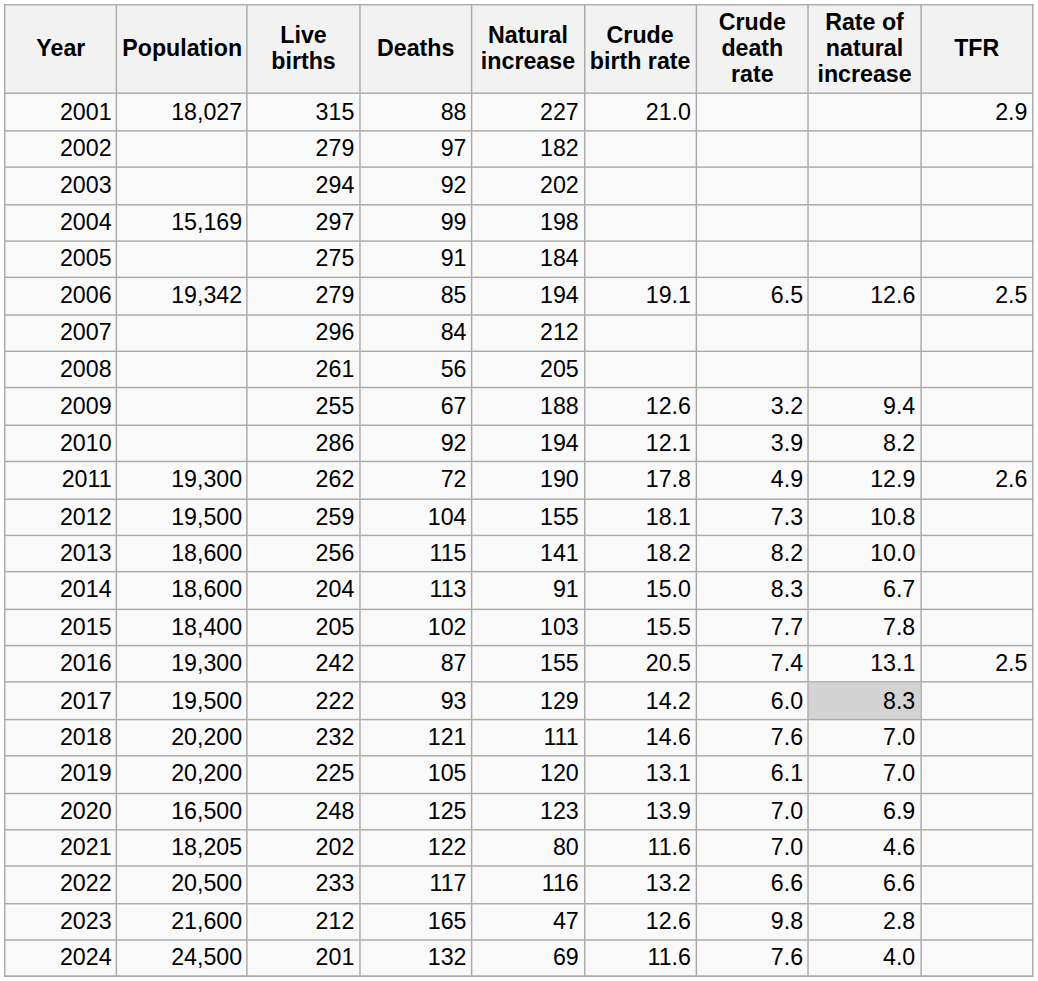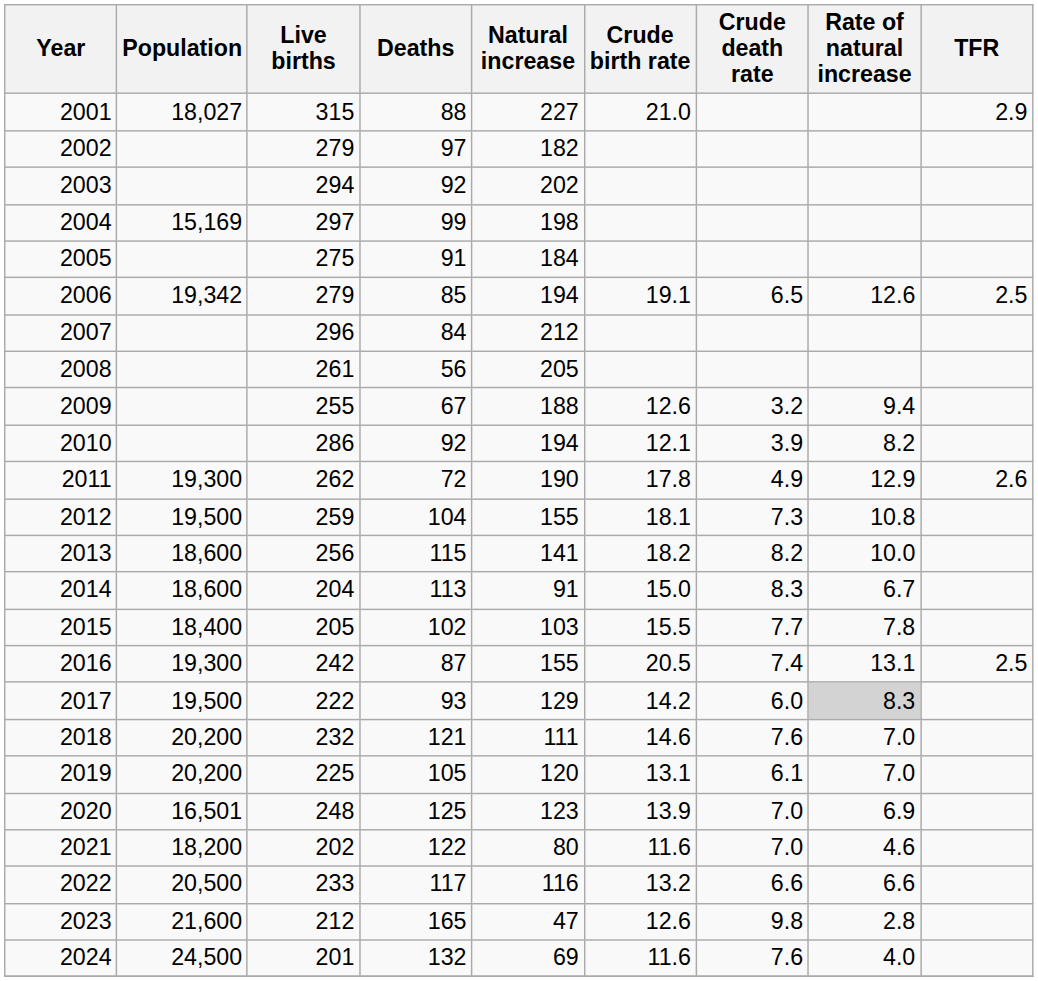2020 | Population: 16,500 -> 16,501
2021 | Population: 18,205 -> 18,200
